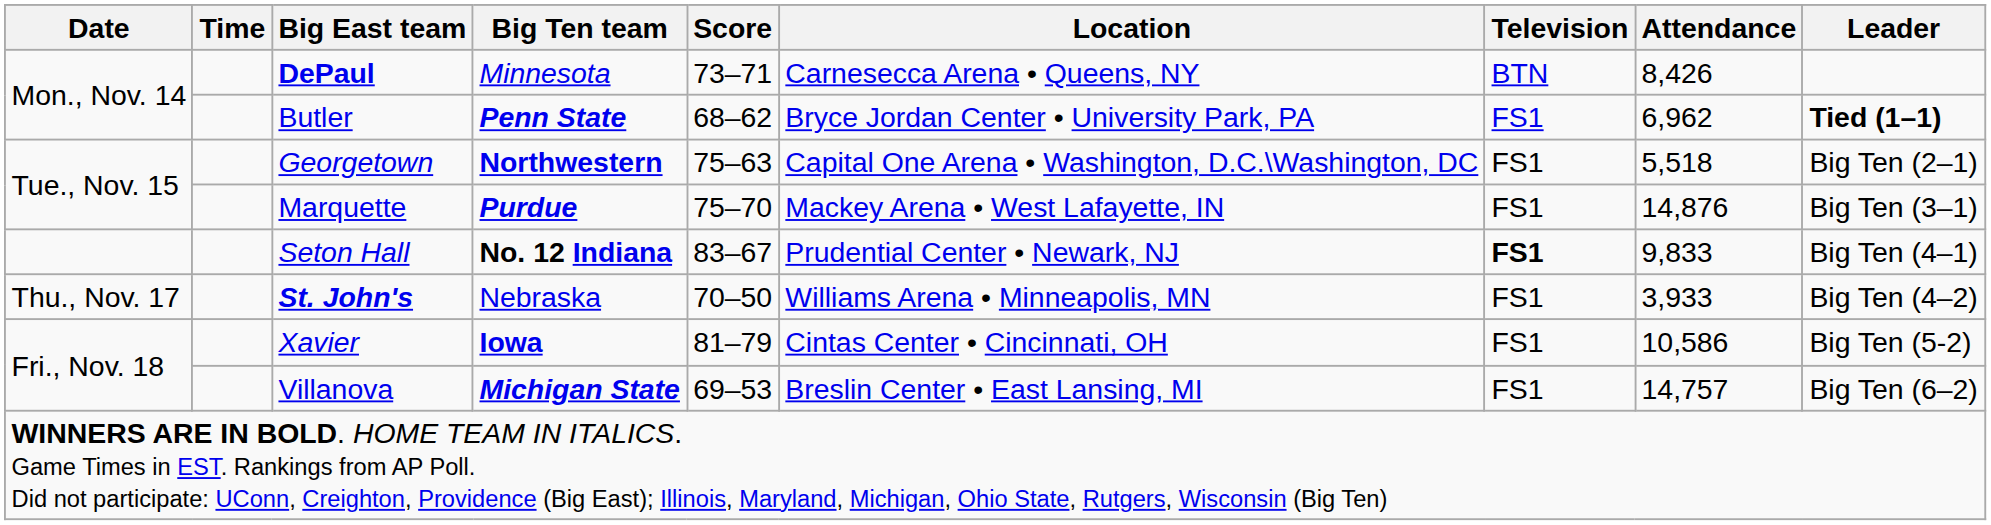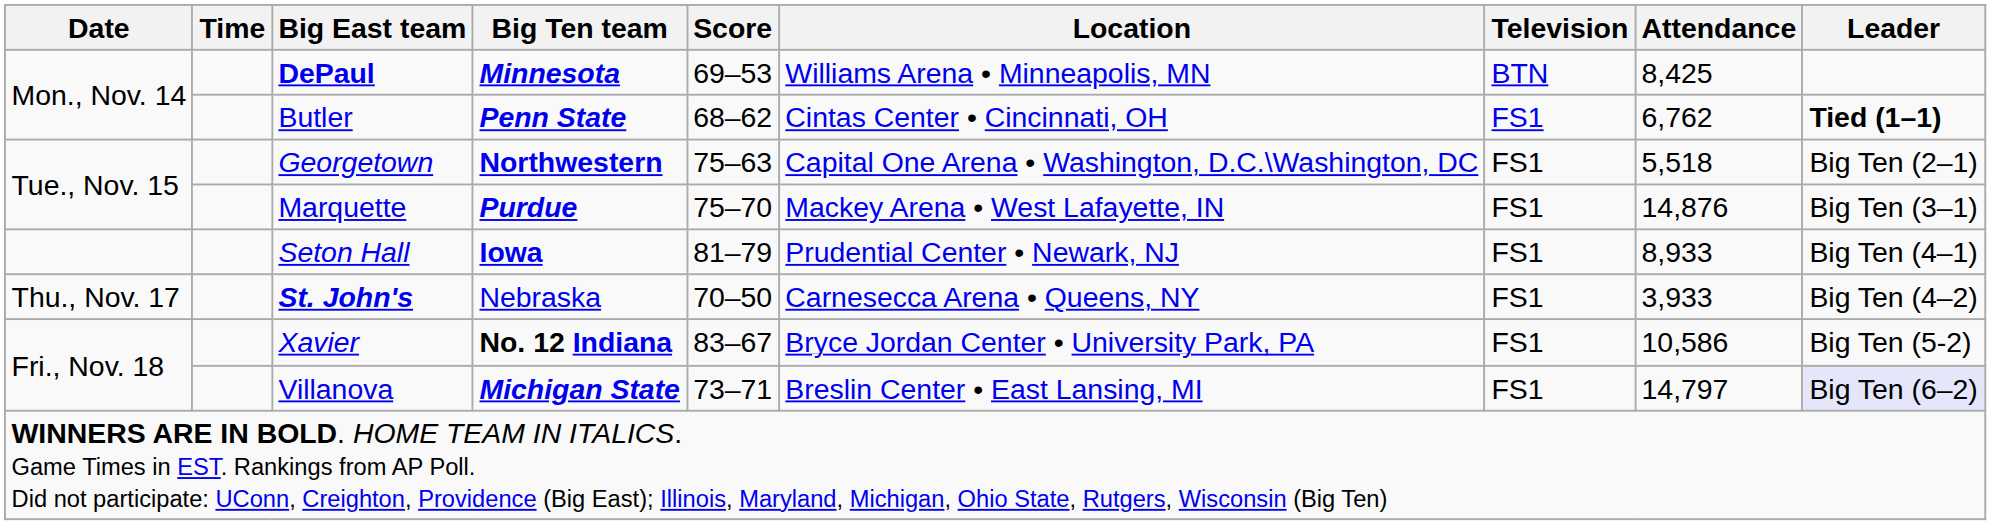DePaul | Big Ten team: normal -> bold
DePaul | Score: 73–71 -> 69–53
DePaul | Location: Carnesecca Arena • Queens, NY -> Williams Arena • Minneapolis, MN
DePaul | Attendance: 8,426 -> 8,425
Butler | Location: Bryce Jordan Center • University Park, PA -> Cintas Center • Cincinnati, OH
Butler | Attendance: 6,962 -> 6,762
Seton Hall | Big Ten team: No. 12 Indiana -> Iowa
Seton Hall | Score: 83–67 -> 81–79
Seton Hall | Television: bold -> normal
Seton Hall | Attendance: 9,833 -> 8,933
St. John's | Location: Williams Arena • Minneapolis, MN -> Carnesecca Arena • Queens, NY
Xavier | Big Ten team: Iowa -> No. 12 Indiana
Xavier | Score: 81–79 -> 83–67
Xavier | Location: Cintas Center • Cincinnati, OH -> Bryce Jordan Center • University Park, PA
Villanova | Score: 69–53 -> 73–71
Villanova | Attendance: 14,757 -> 14,797
Villanova | Leader: no background -> lavender background
